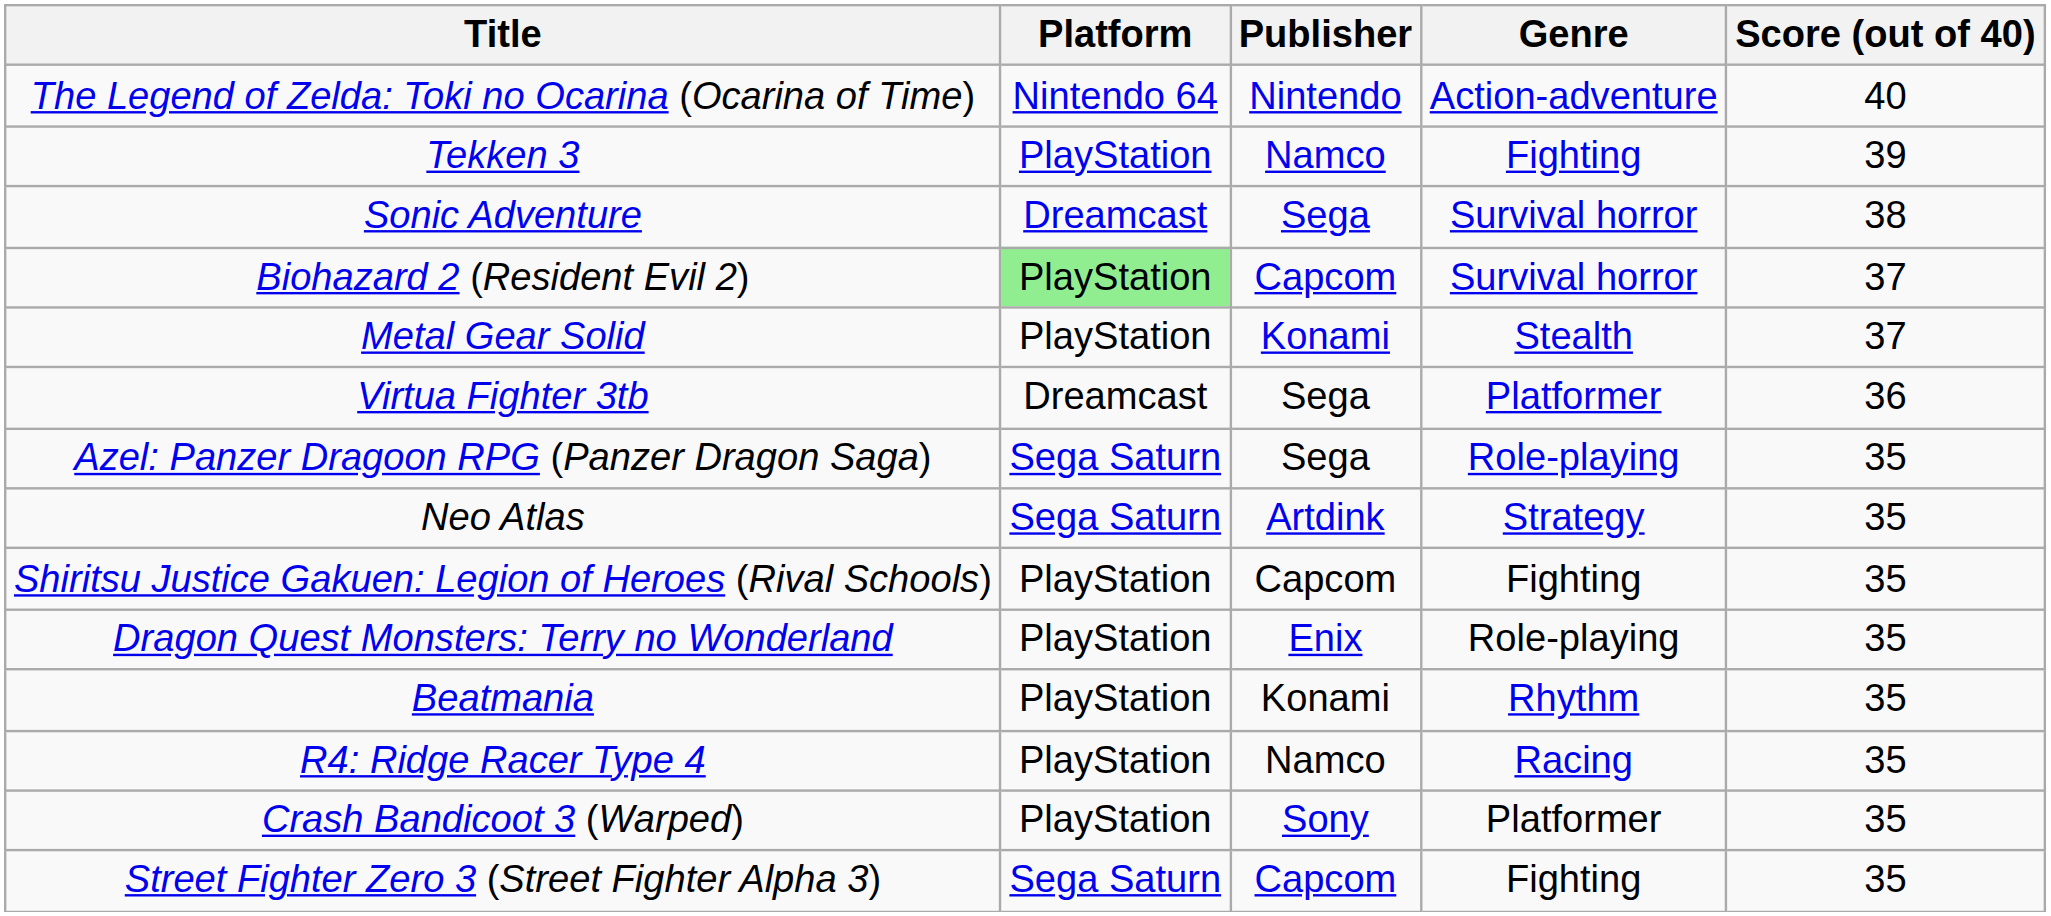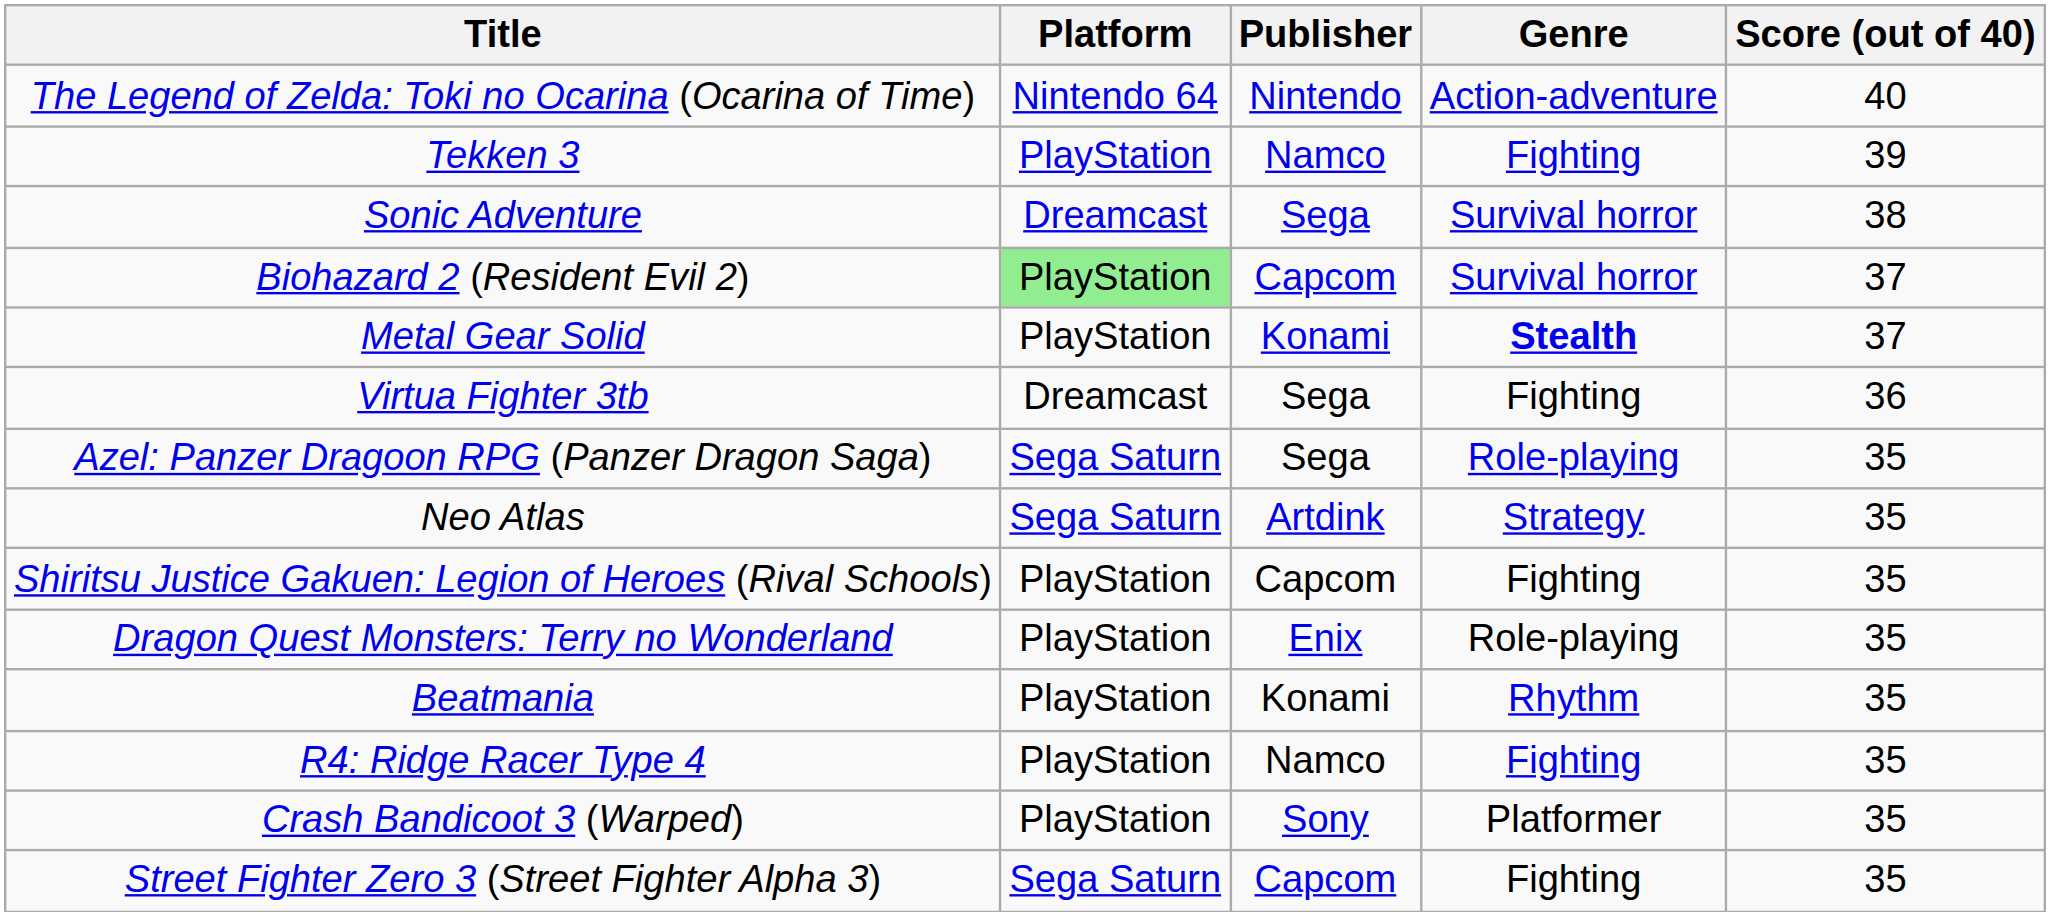Metal Gear Solid | Genre: normal -> bold
Virtua Fighter 3tb | Genre: Platformer -> Fighting
R4: Ridge Racer Type 4 | Genre: Racing -> Fighting
